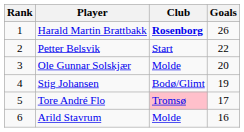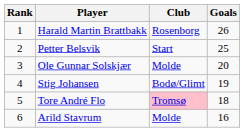Harald Martin Brattbakk | Club: bold -> normal
Petter Belsvik | Goals: 22 -> 25
Tore André Flo | Goals: 17 -> 18
